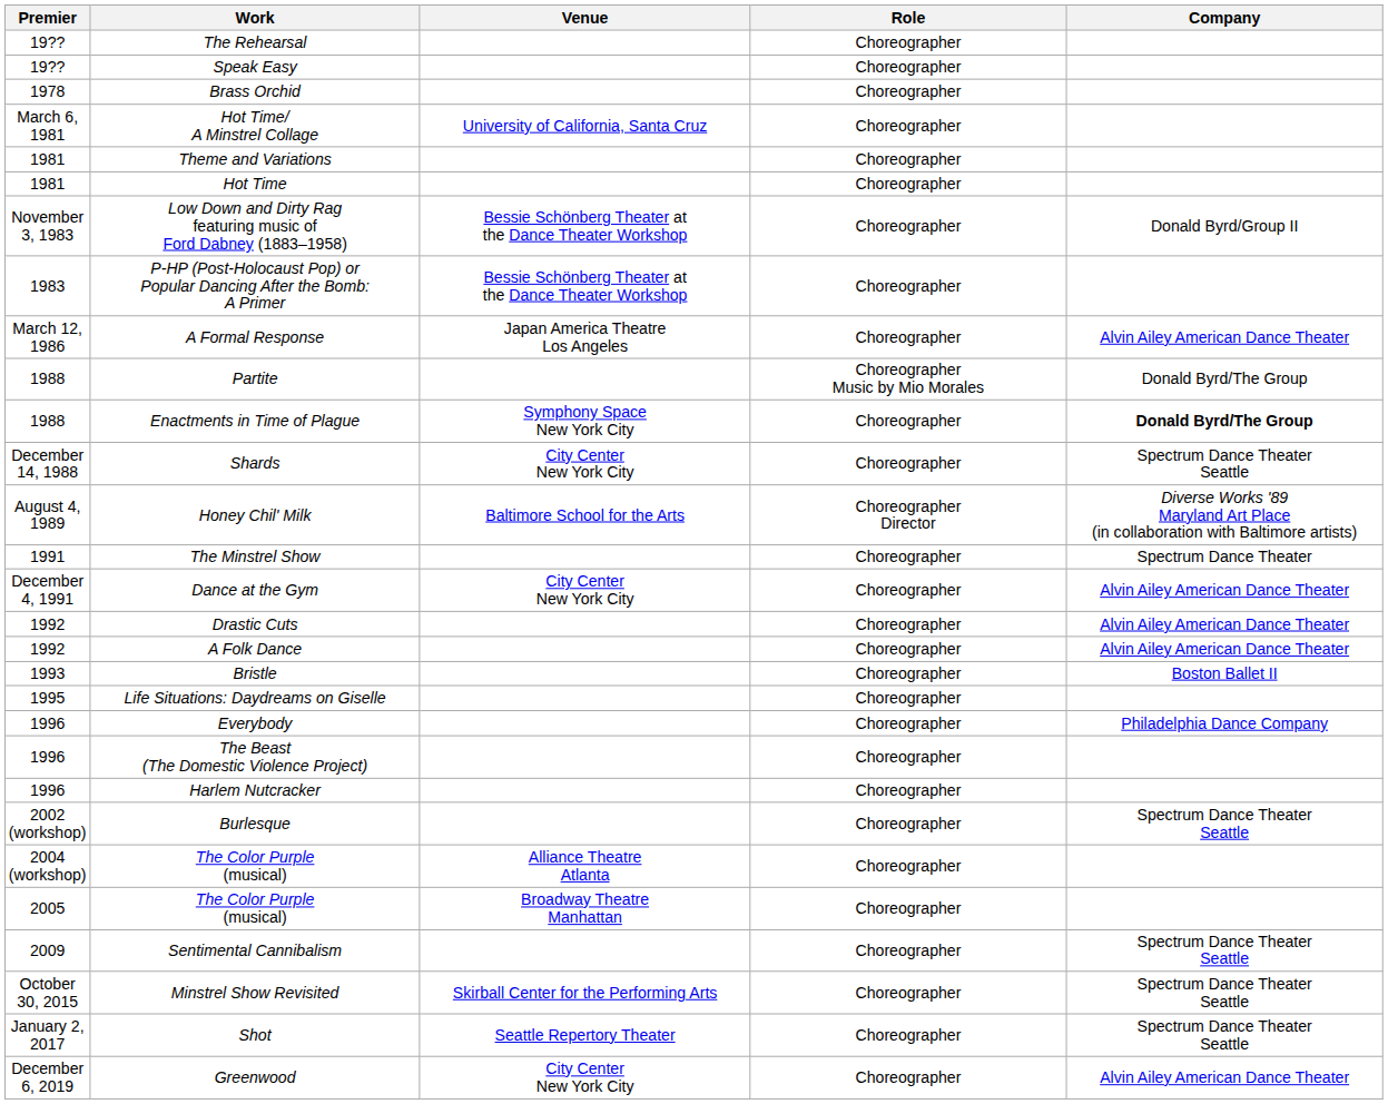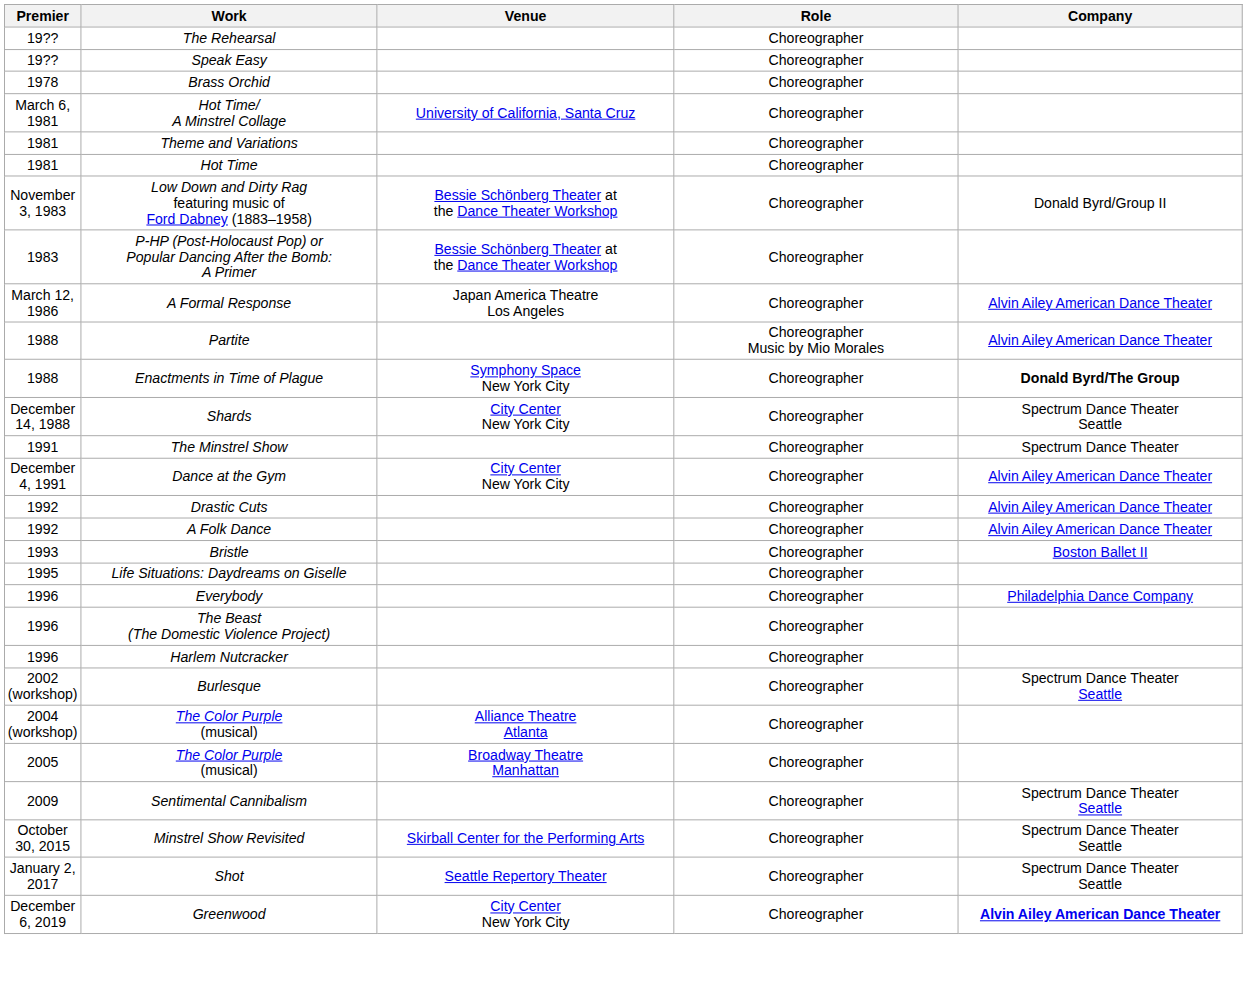Partite | Company: Donald Byrd/The Group -> Alvin Ailey American Dance Theater
- row: August 4, 1989 | Honey Chil' Milk | Baltimore School for the Arts | Choreographer Director | Diverse Works '89 Maryland Art Place (in collaboration with Baltimore artists)
Greenwood | Company: normal -> bold
